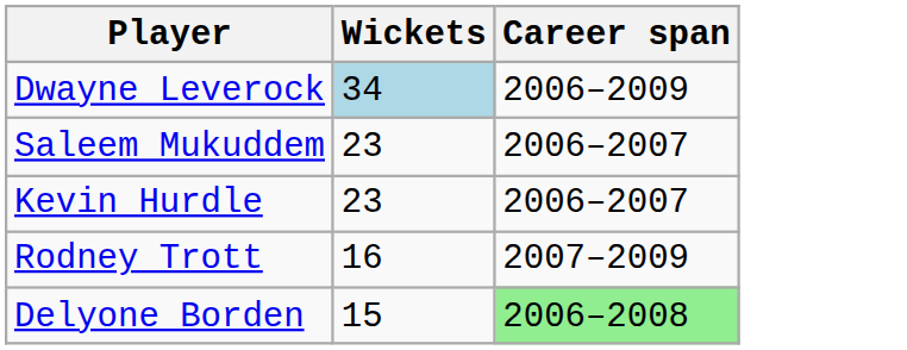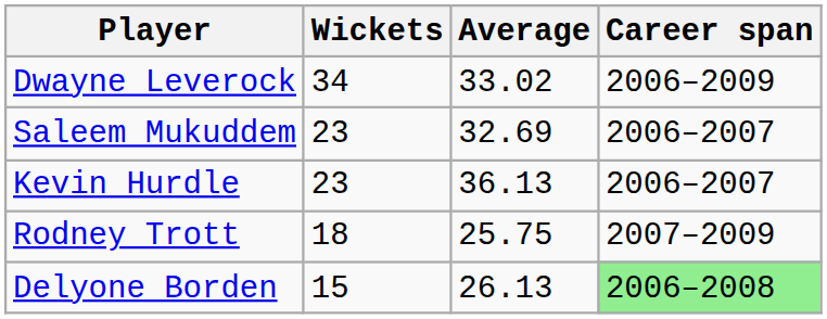+ column: Average | 33.02 | 32.69 | 36.13 | 25.75 | 26.13
Dwayne Leverock | Wickets: lightblue background -> no background
Rodney Trott | Wickets: 16 -> 18
